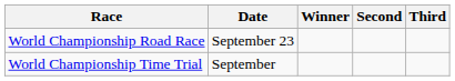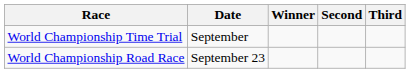rows swapped: World Championship Time Trial <-> World Championship Road Race
